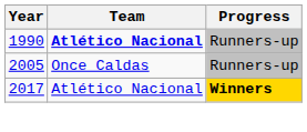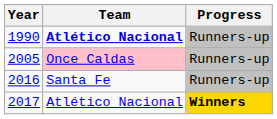2005 | Team: no background -> pink background
+ row: 2016 | Santa Fe | Runners-up
